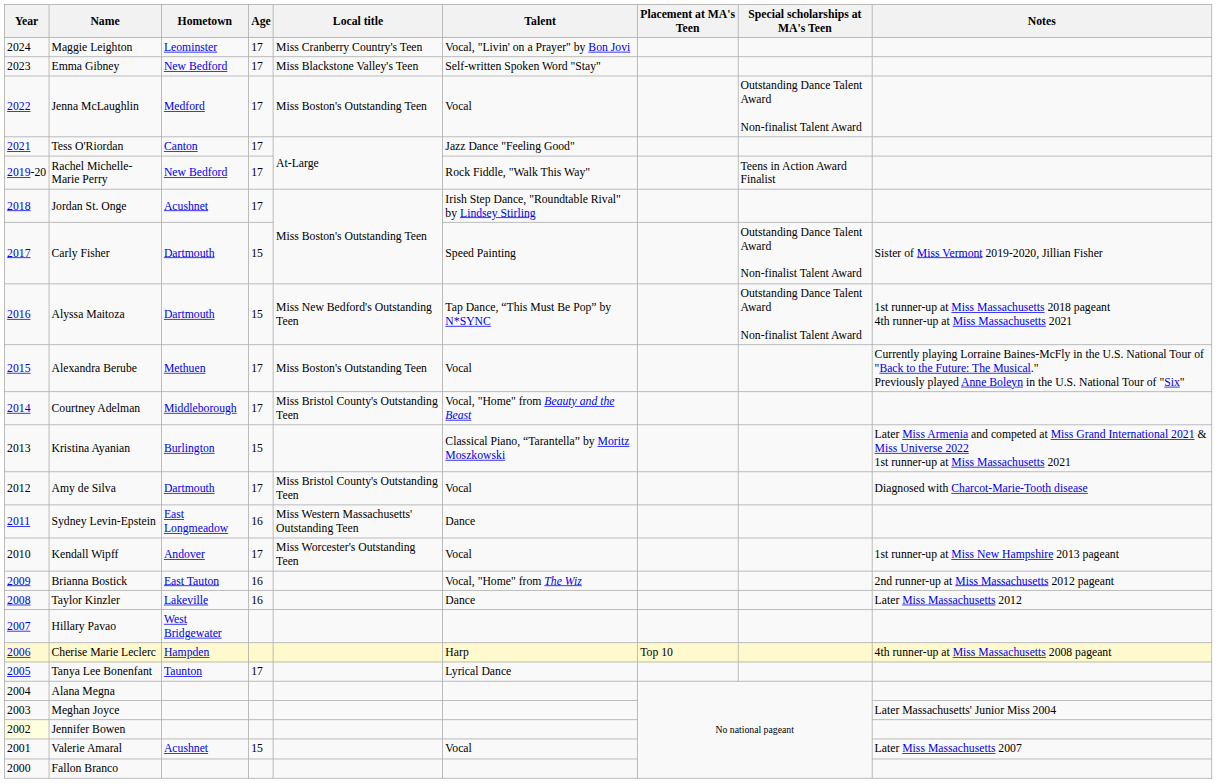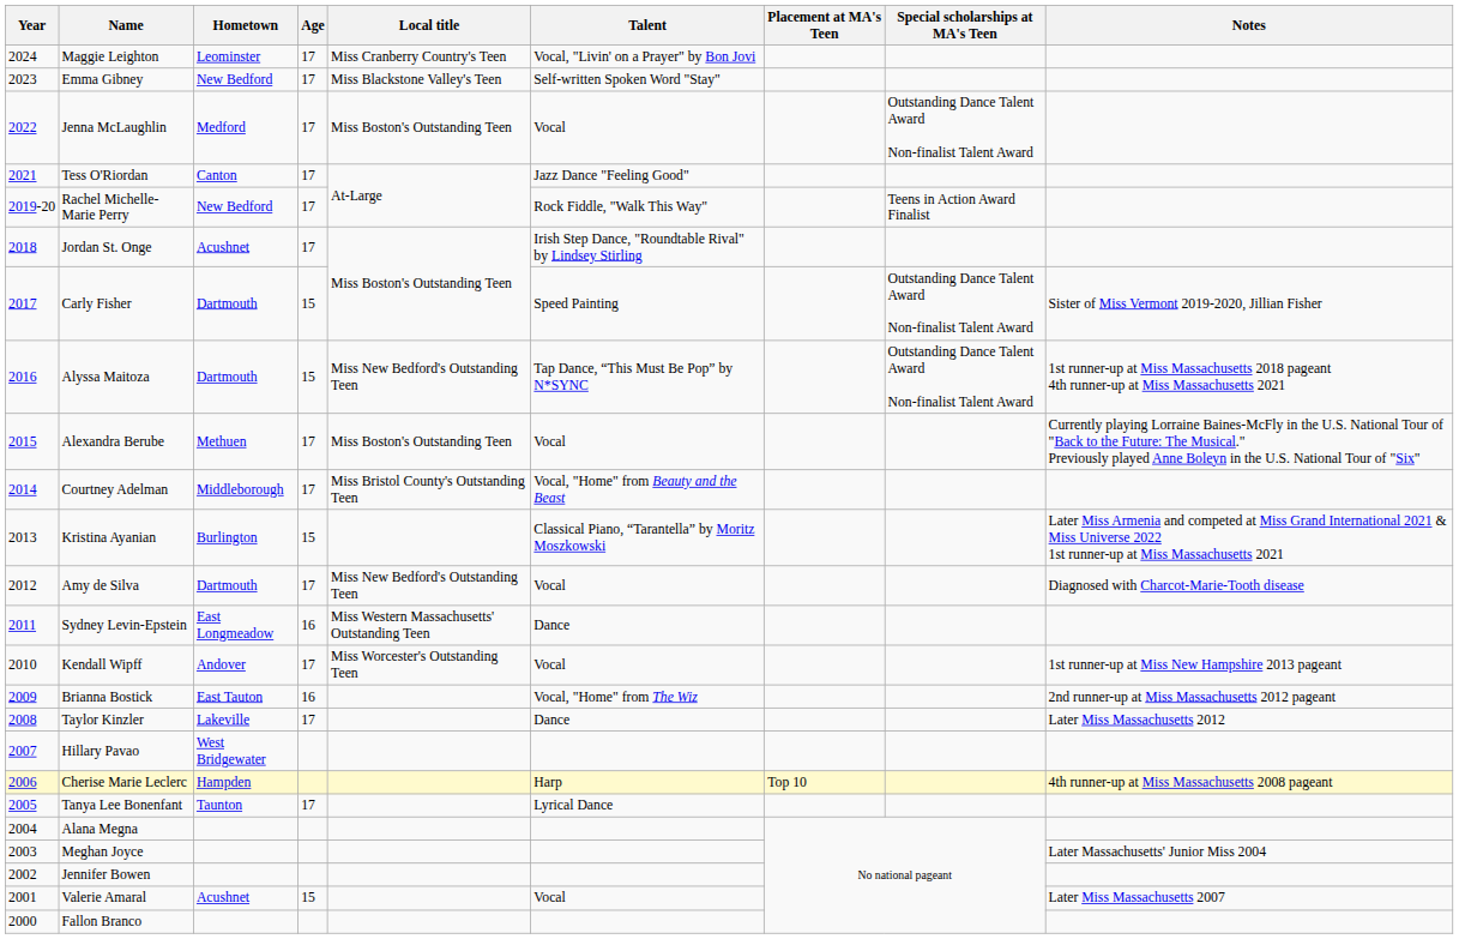Amy de Silva | Local title: Miss Bristol County's Outstanding Teen -> Miss New Bedford's Outstanding Teen
Taylor Kinzler | Age: 16 -> 17
Jennifer Bowen | Year: lightyellow background -> no background
